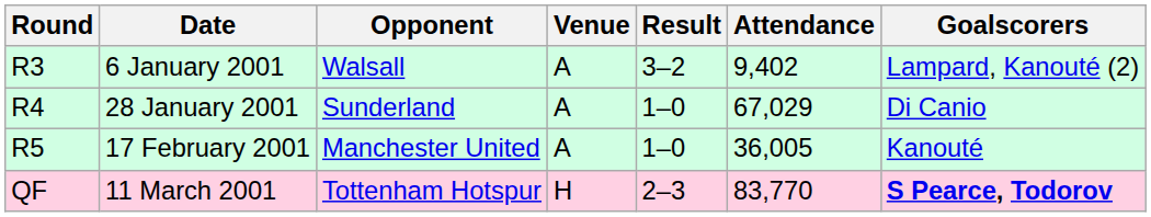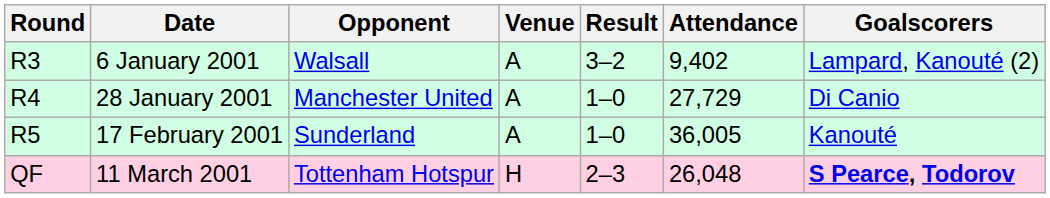28 January 2001 | Opponent: Sunderland -> Manchester United
28 January 2001 | Attendance: 67,029 -> 27,729
17 February 2001 | Opponent: Manchester United -> Sunderland
11 March 2001 | Attendance: 83,770 -> 26,048
